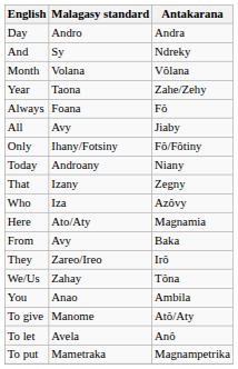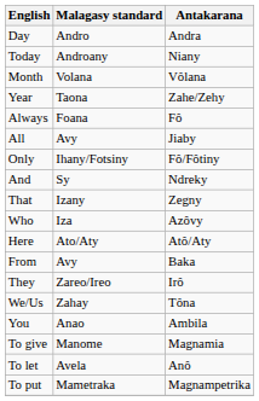rows swapped: Today <-> And
Here | Antakarana: Magnamia -> Atô/Aty
To give | Antakarana: Atô/Aty -> Magnamia
